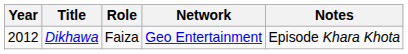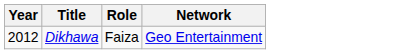- column: Notes | Episode Khara Khota
